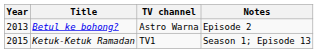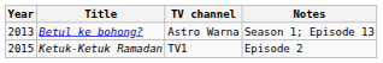Betul ke bohong? | Notes: Episode 2 -> Season 1; Episode 13
Ketuk-Ketuk Ramadan | Notes: Season 1; Episode 13 -> Episode 2
